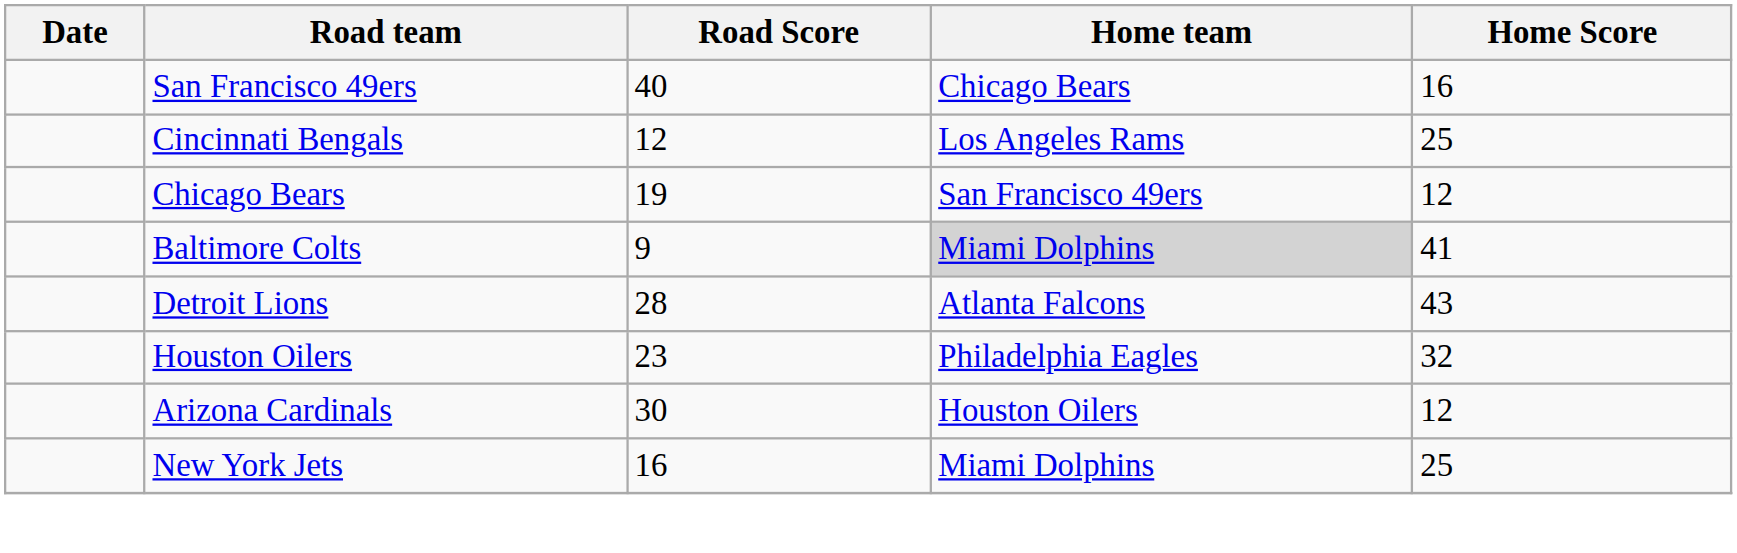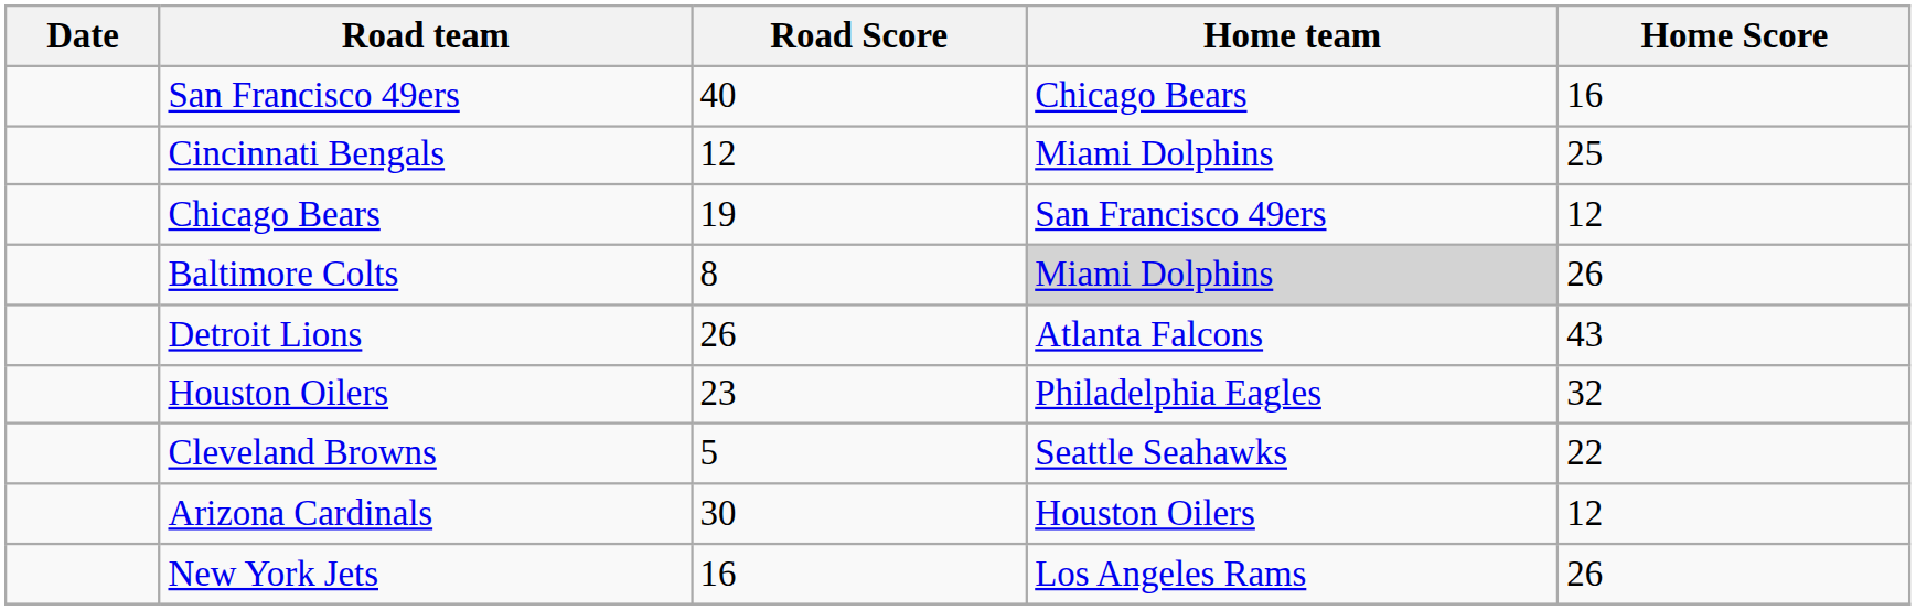Cincinnati Bengals | Home team: Los Angeles Rams -> Miami Dolphins
Baltimore Colts | Road Score: 9 -> 8
Baltimore Colts | Home Score: 41 -> 26
Detroit Lions | Road Score: 28 -> 26
+ row: Cleveland Browns | 5 | Seattle Seahawks | 22
New York Jets | Home team: Miami Dolphins -> Los Angeles Rams
New York Jets | Home Score: 25 -> 26
